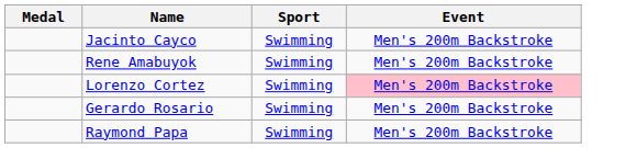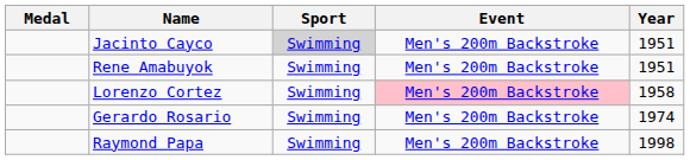+ column: Year | 1951 | 1951 | 1958 | 1974 | 1998
Jacinto Cayco | Sport: no background -> lightgrey background
